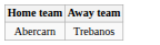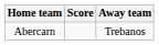+ column: Score
